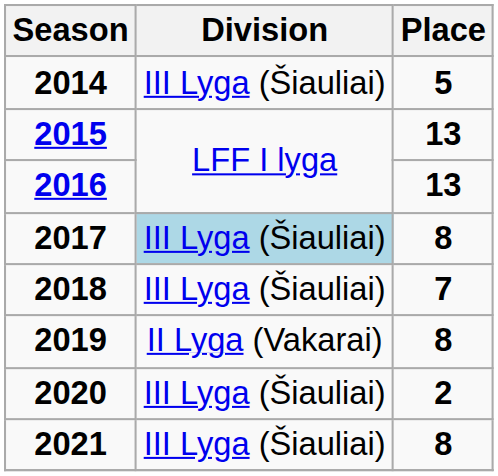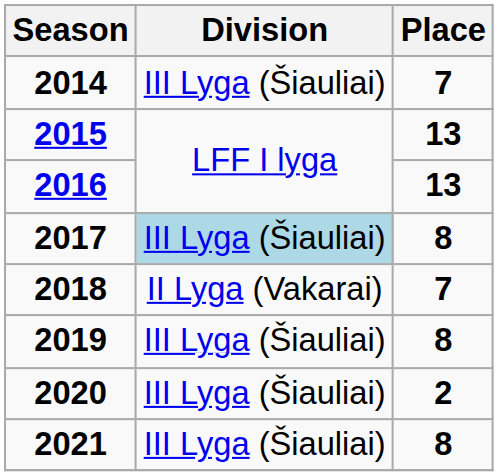2014 | Place: 5 -> 7
2018 | Division: III Lyga (Šiauliai) -> II Lyga (Vakarai)
2019 | Division: II Lyga (Vakarai) -> III Lyga (Šiauliai)
